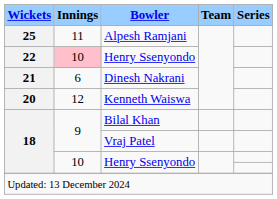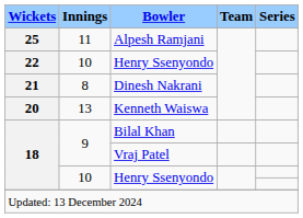22 / Henry Ssenyondo | Innings: pink background -> no background
Dinesh Nakrani | Innings: 6 -> 8
Kenneth Waiswa | Innings: 12 -> 13
